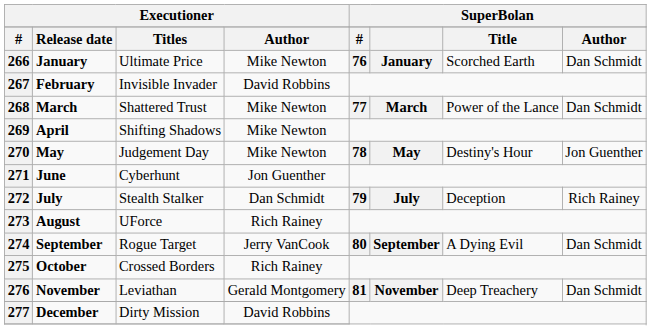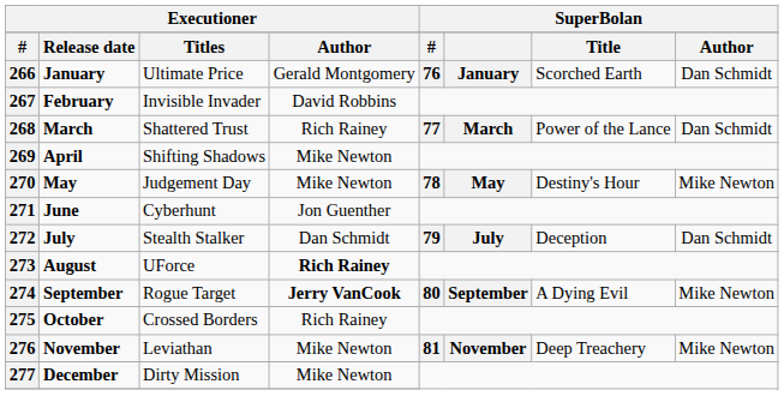266 | column 4: Mike Newton -> Gerald Montgomery
268 | column 4: Mike Newton -> Rich Rainey
270 | column 8: Jon Guenther -> Mike Newton
272 | column 8: Rich Rainey -> Dan Schmidt
273 | column 4: normal -> bold
274 | column 4: normal -> bold
274 | column 8: Dan Schmidt -> Mike Newton
276 | column 4: Gerald Montgomery -> Mike Newton
276 | column 8: Dan Schmidt -> Mike Newton
277 | column 4: David Robbins -> Mike Newton
